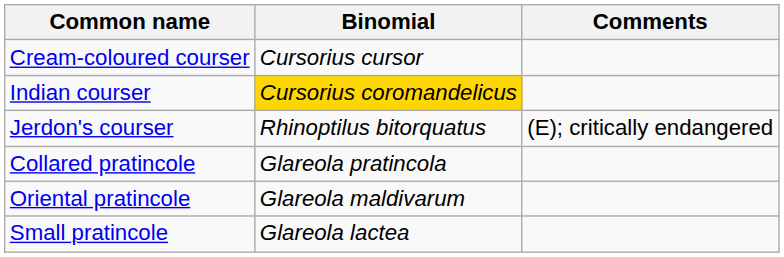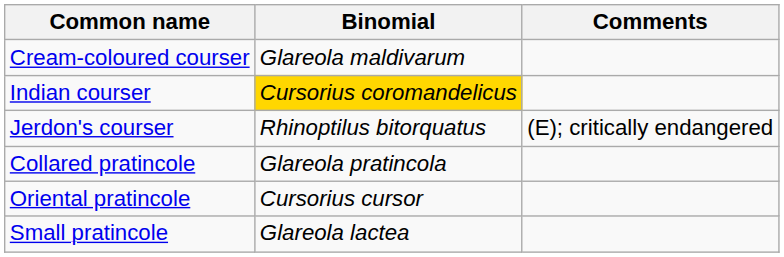Cream-coloured courser | Binomial: Cursorius cursor -> Glareola maldivarum
Oriental pratincole | Binomial: Glareola maldivarum -> Cursorius cursor
